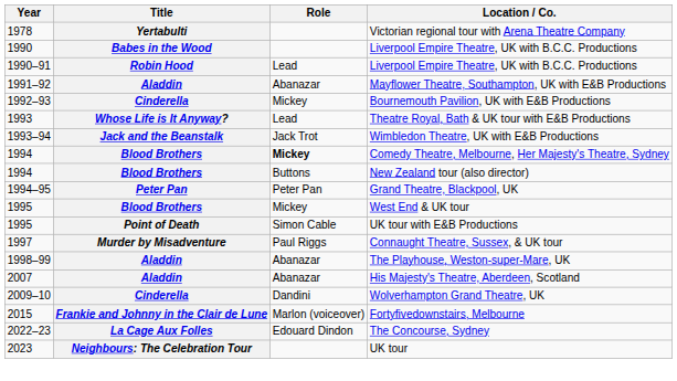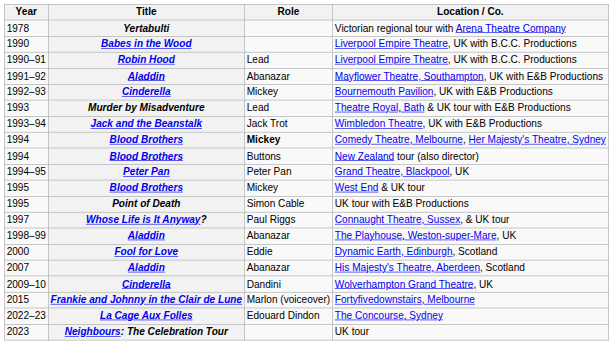Theatre Royal, Bath & UK tour with E&B Productions | Title: Whose Life is It Anyway? -> Murder by Misadventure
Connaught Theatre, Sussex, & UK tour | Title: Murder by Misadventure -> Whose Life is It Anyway?
+ row: 2000 | Fool for Love | Eddie | Dynamic Earth, Edinburgh, Scotland
